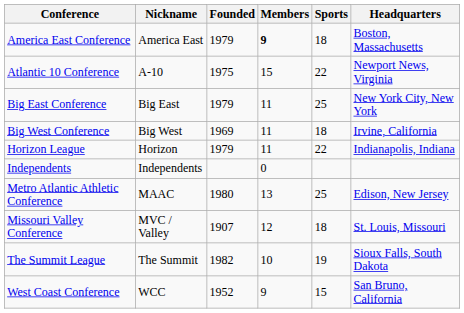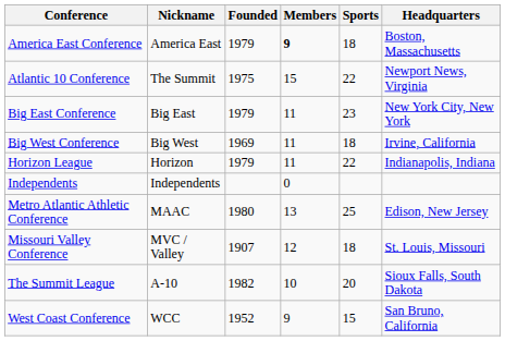Atlantic 10 Conference | Nickname: A-10 -> The Summit
Big East Conference | Sports: 25 -> 23
The Summit League | Nickname: The Summit -> A-10
The Summit League | Sports: 19 -> 20
